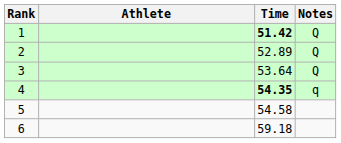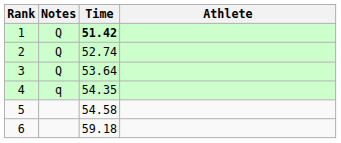columns swapped: Athlete <-> Notes
2 | Time: 52.89 -> 52.74
4 | Time: bold -> normal
